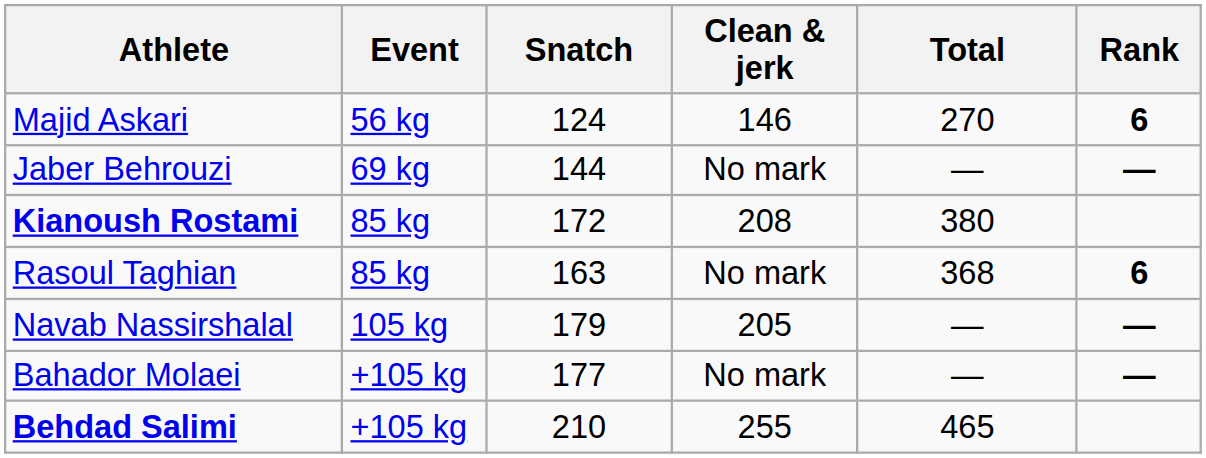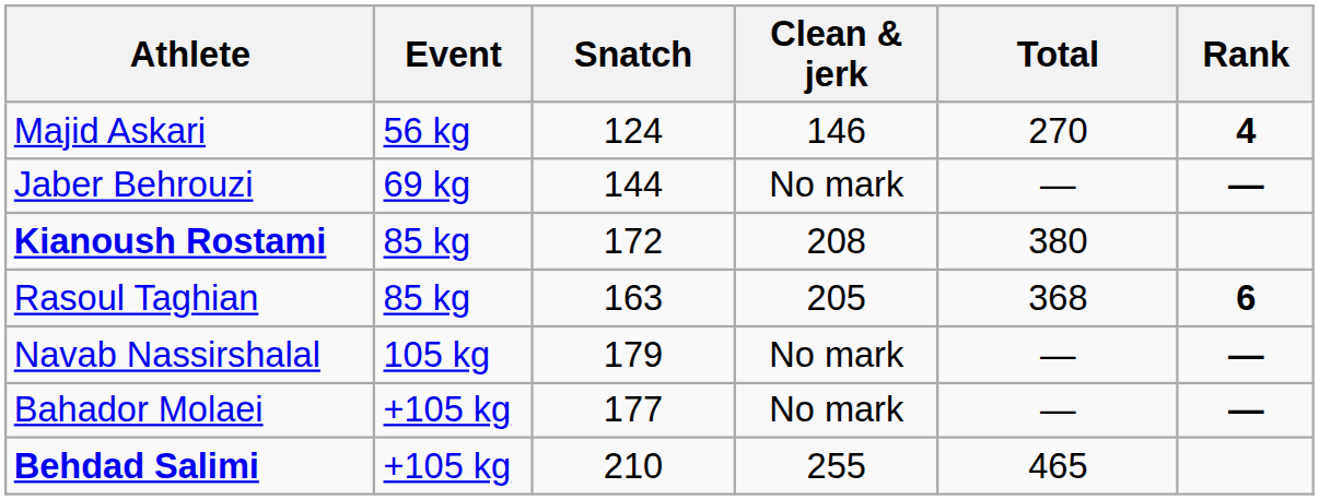Majid Askari | Rank: 6 -> 4
Rasoul Taghian | Clean & jerk: No mark -> 205
Navab Nassirshalal | Clean & jerk: 205 -> No mark
